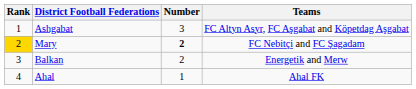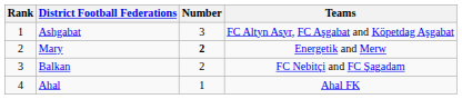Mary | Rank: gold background -> no background
Mary | Teams: FC Nebitçi and FC Şagadam -> Energetik and Merw
Balkan | Teams: Energetik and Merw -> FC Nebitçi and FC Şagadam
